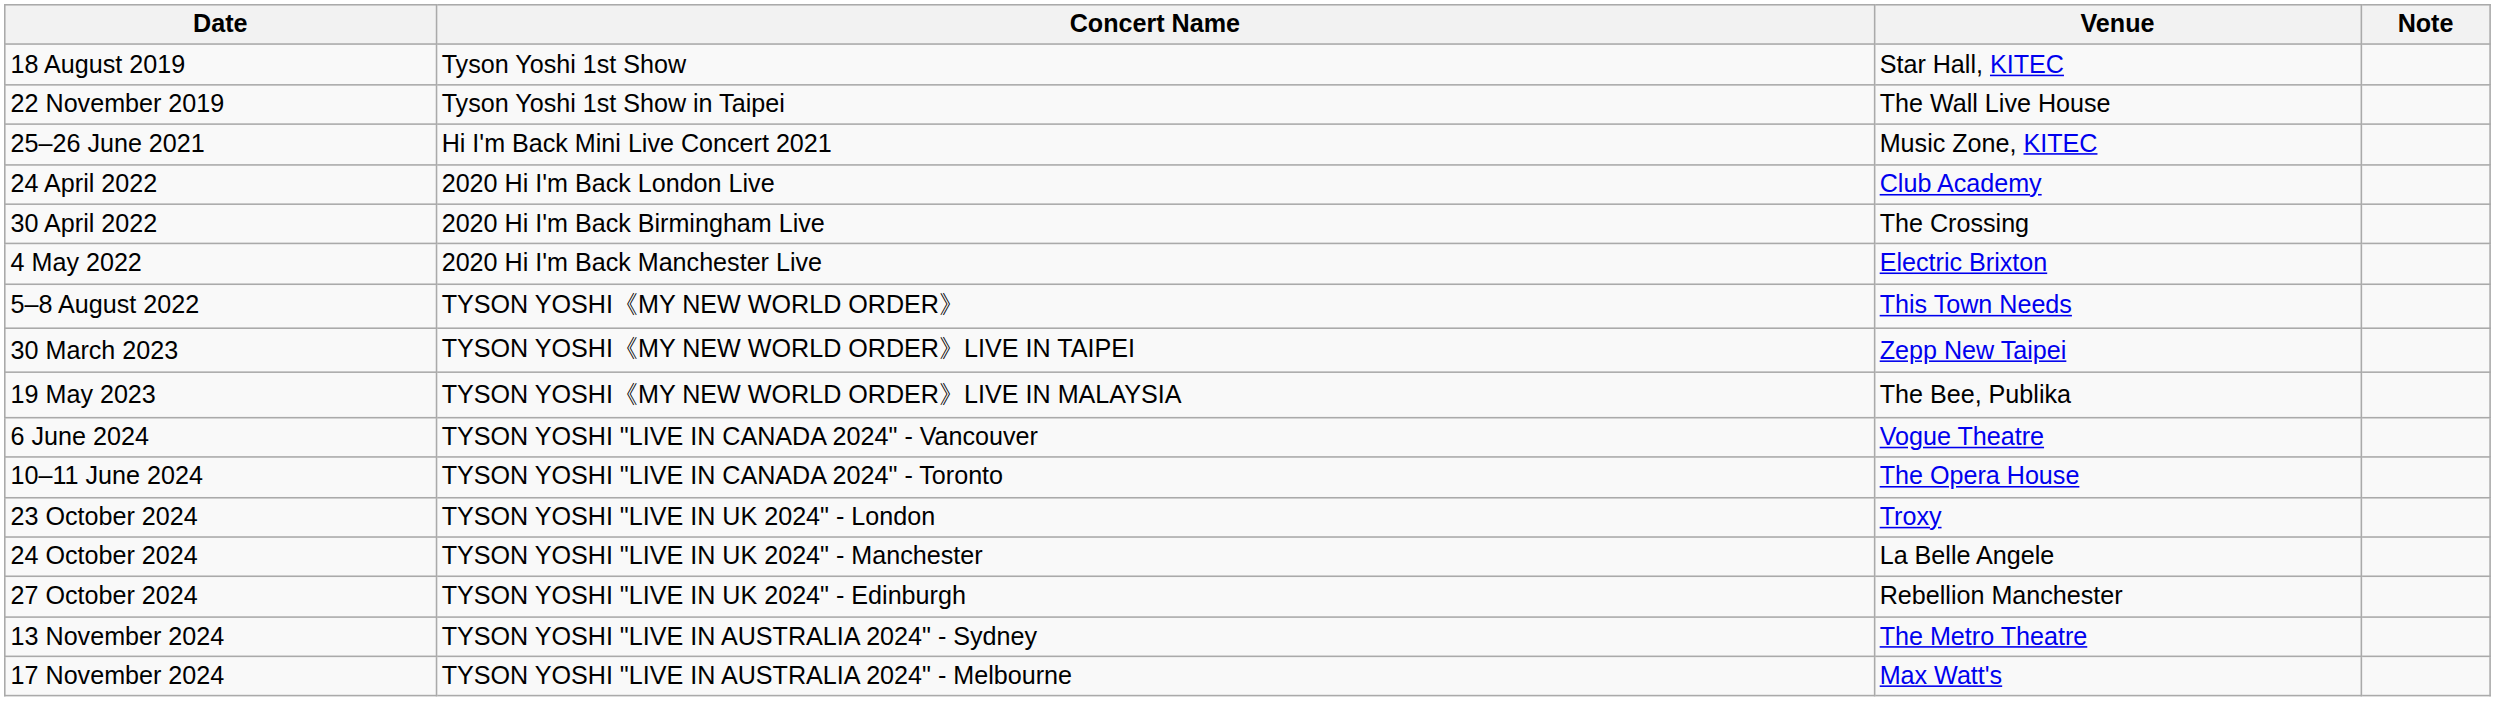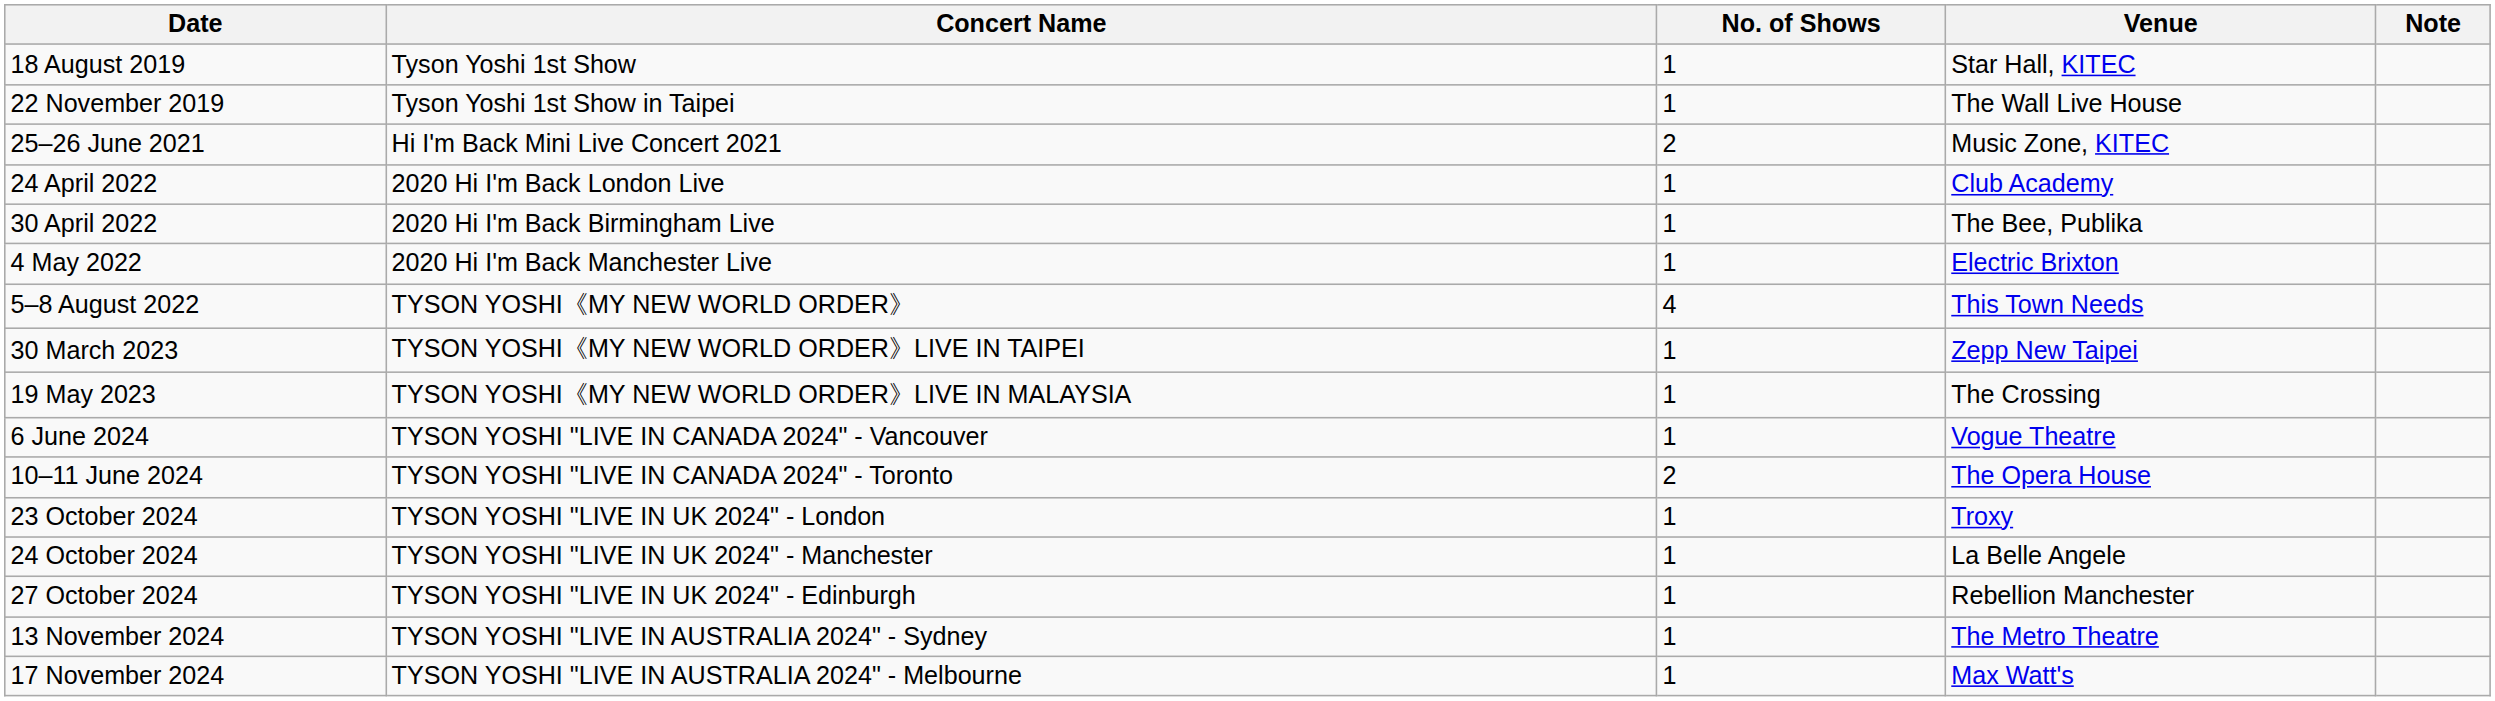+ column: No. of Shows | 1 | 1 | 2 | 1 | 1 | 1 | 4 | 1 | 1 | 1 | 2 | 1 | 1 | 1 | 1 | 1
30 April 2022 | Venue: The Crossing -> The Bee, Publika
19 May 2023 | Venue: The Bee, Publika -> The Crossing
